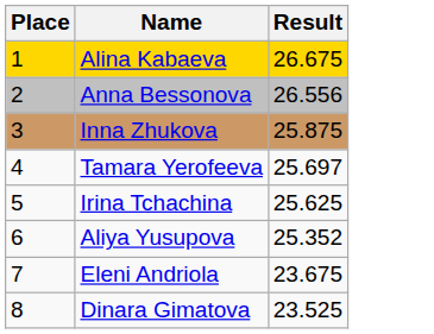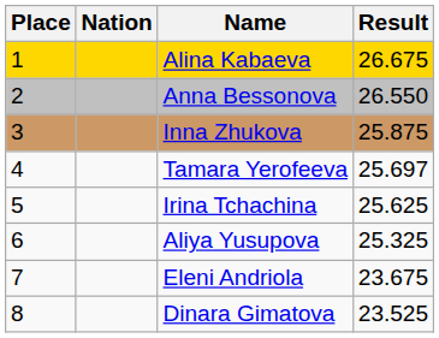+ column: Nation
Anna Bessonova | Result: 26.556 -> 26.550
Aliya Yusupova | Result: 25.352 -> 25.325
